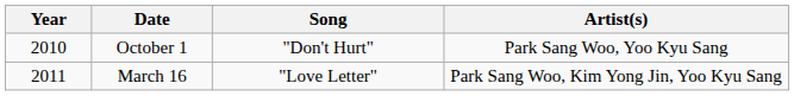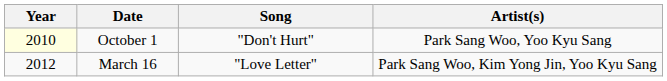October 1 | Year: no background -> lightyellow background
March 16 | Year: 2011 -> 2012
